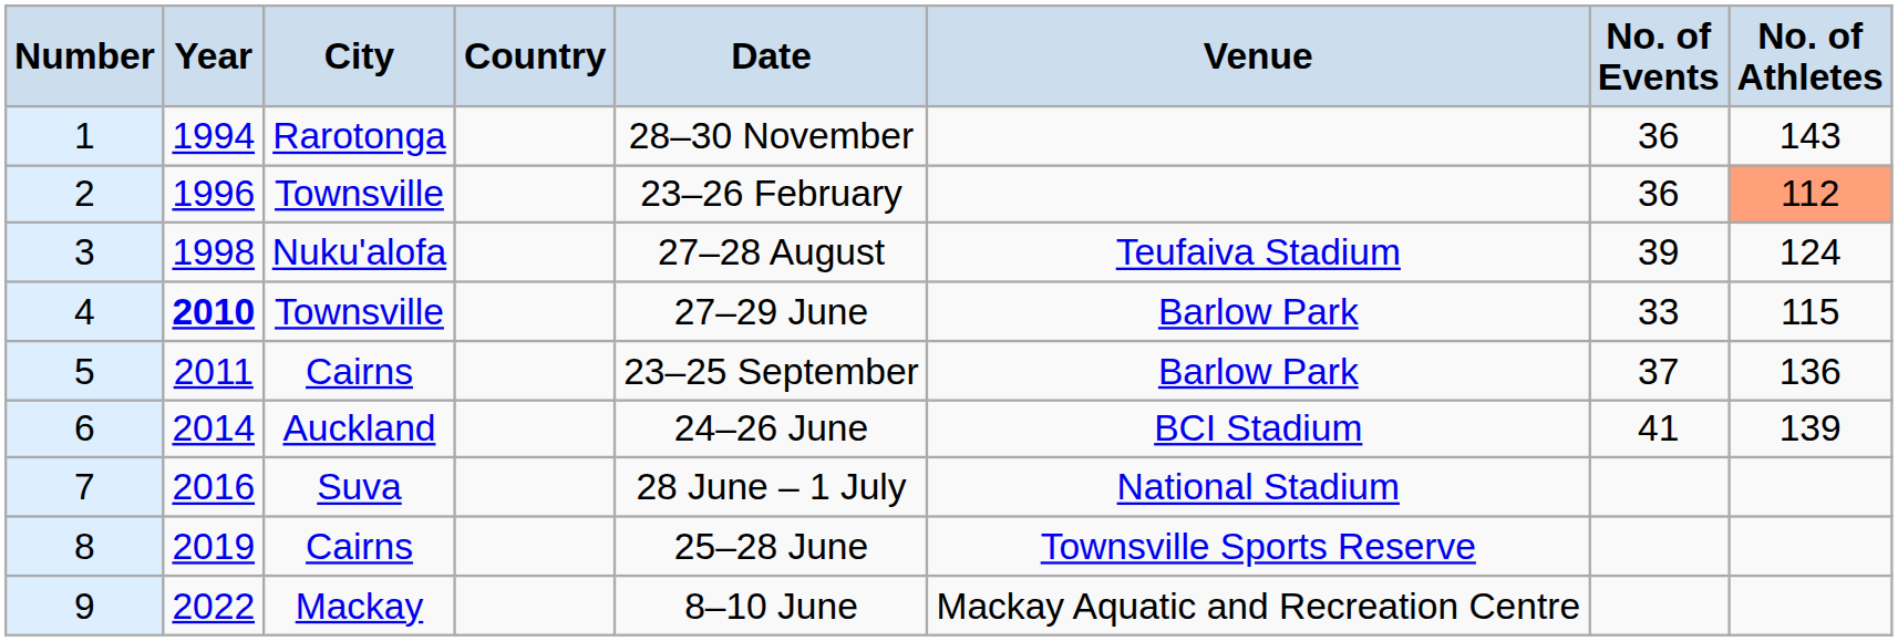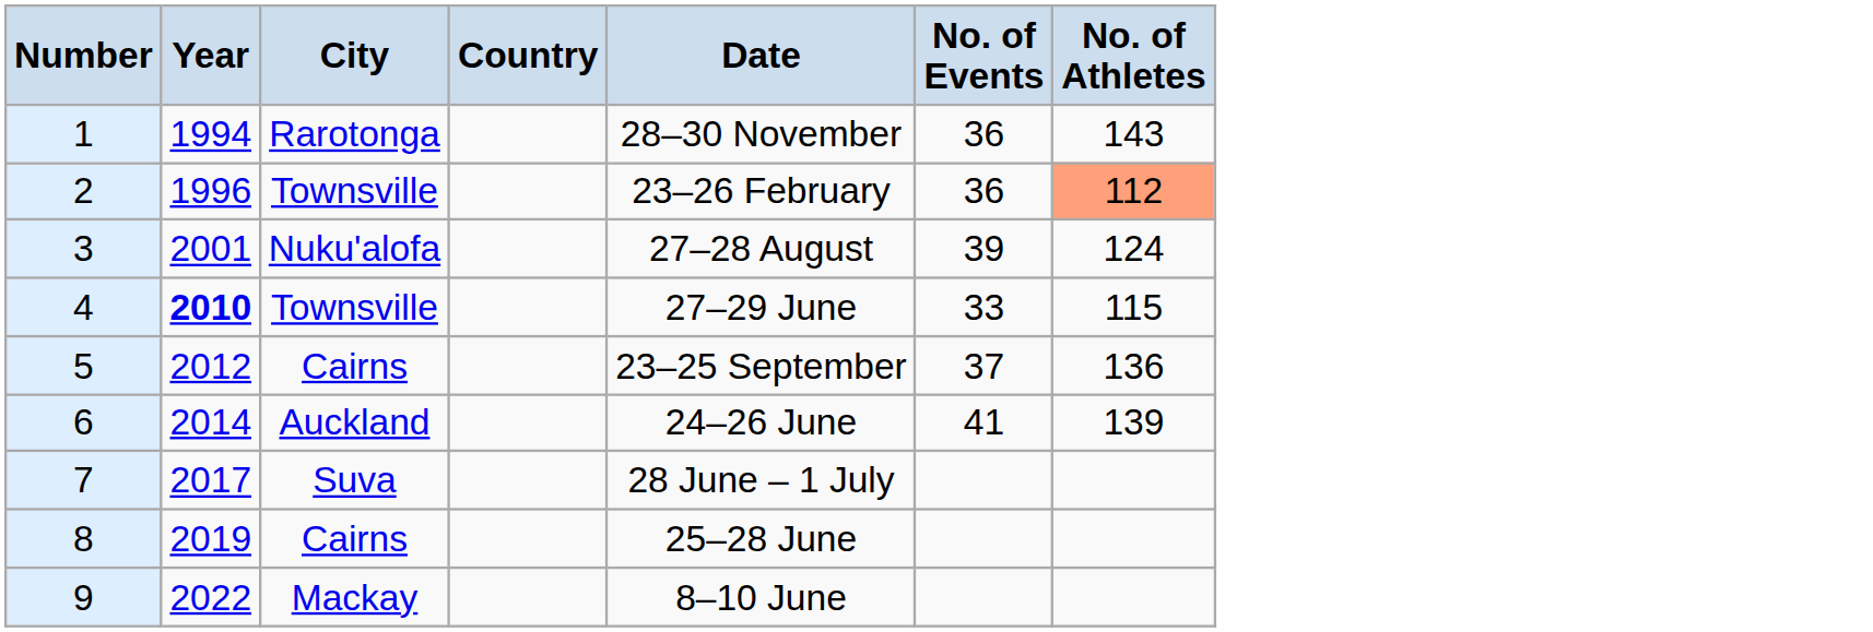- column: Venue | Teufaiva Stadium | Barlow Park | Barlow Park | BCI Stadium | National Stadium | Townsville Sports Reserve | Mackay Aquatic and Recreation Centre
3 | Year: 1998 -> 2001
5 | Year: 2011 -> 2012
7 | Year: 2016 -> 2017
